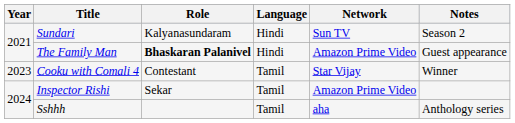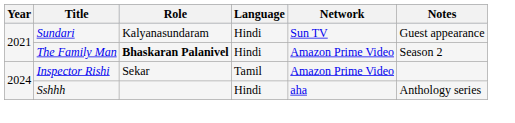Sundari | Notes: Season 2 -> Guest appearance
The Family Man | Notes: Guest appearance -> Season 2
- row: 2023 | Cooku with Comali 4 | Contestant | Tamil | Star Vijay | Winner
Sshhh | Language: Tamil -> Hindi
